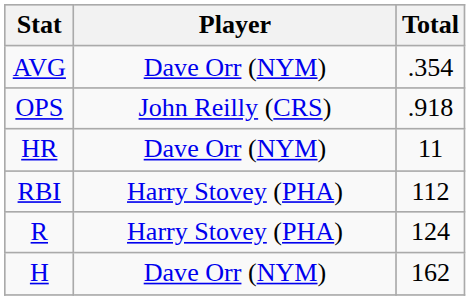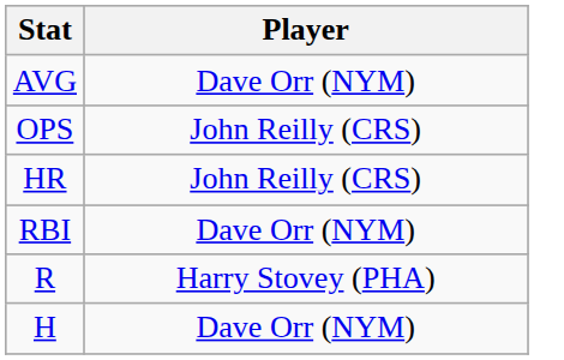- column: Total | .354 | .918 | 11 | 112 | 124 | 162
HR | Player: Dave Orr (NYM) -> John Reilly (CRS)
RBI | Player: Harry Stovey (PHA) -> Dave Orr (NYM)
